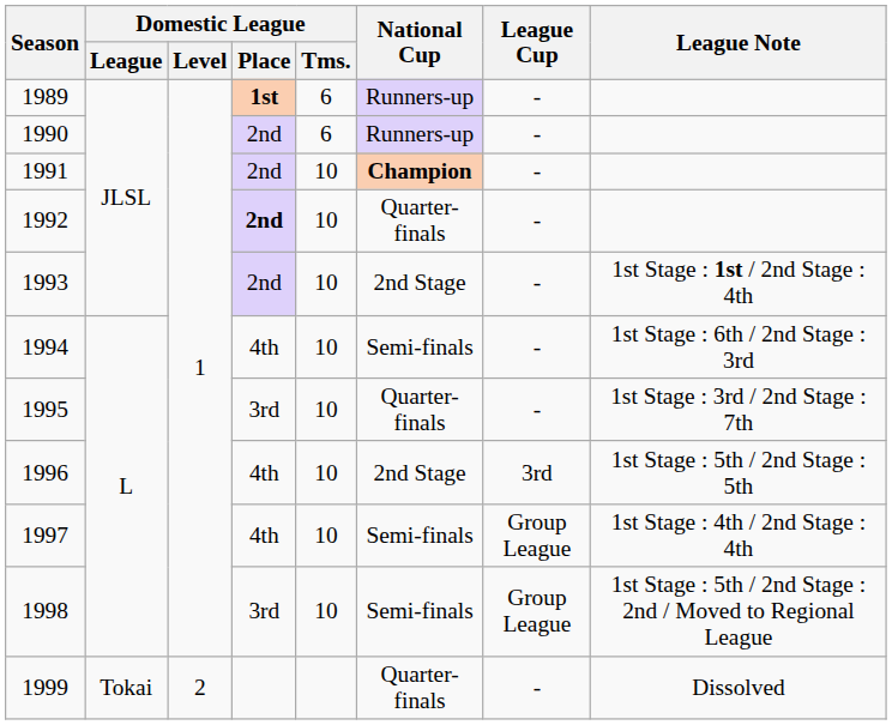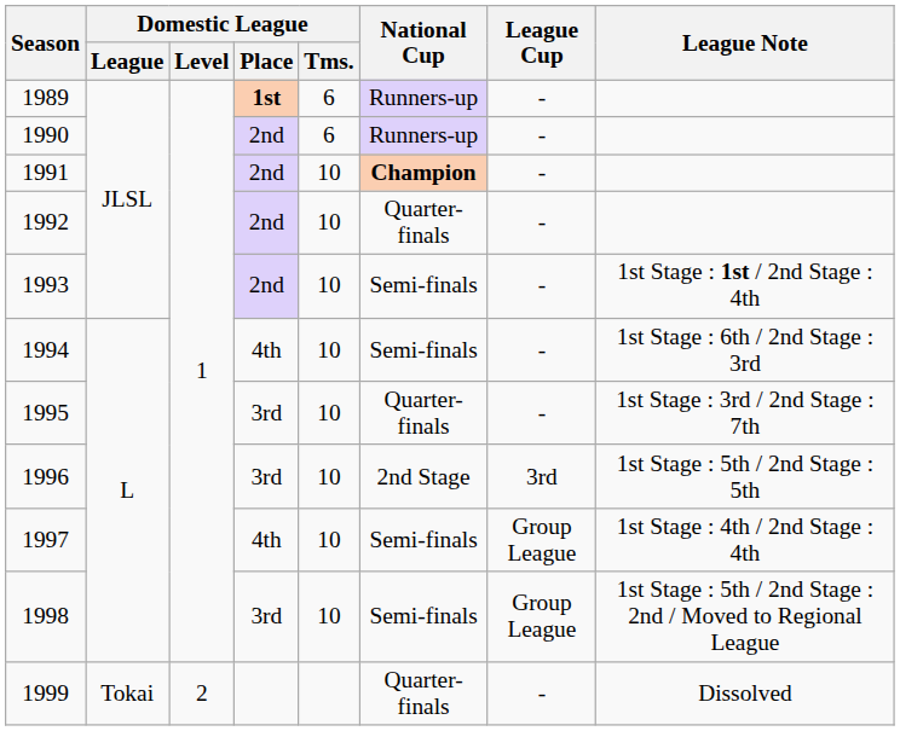1992 | Domestic League / Place: bold -> normal
1993 | National Cup: 2nd Stage -> Semi-finals
1996 | Domestic League / Place: 4th -> 3rd
